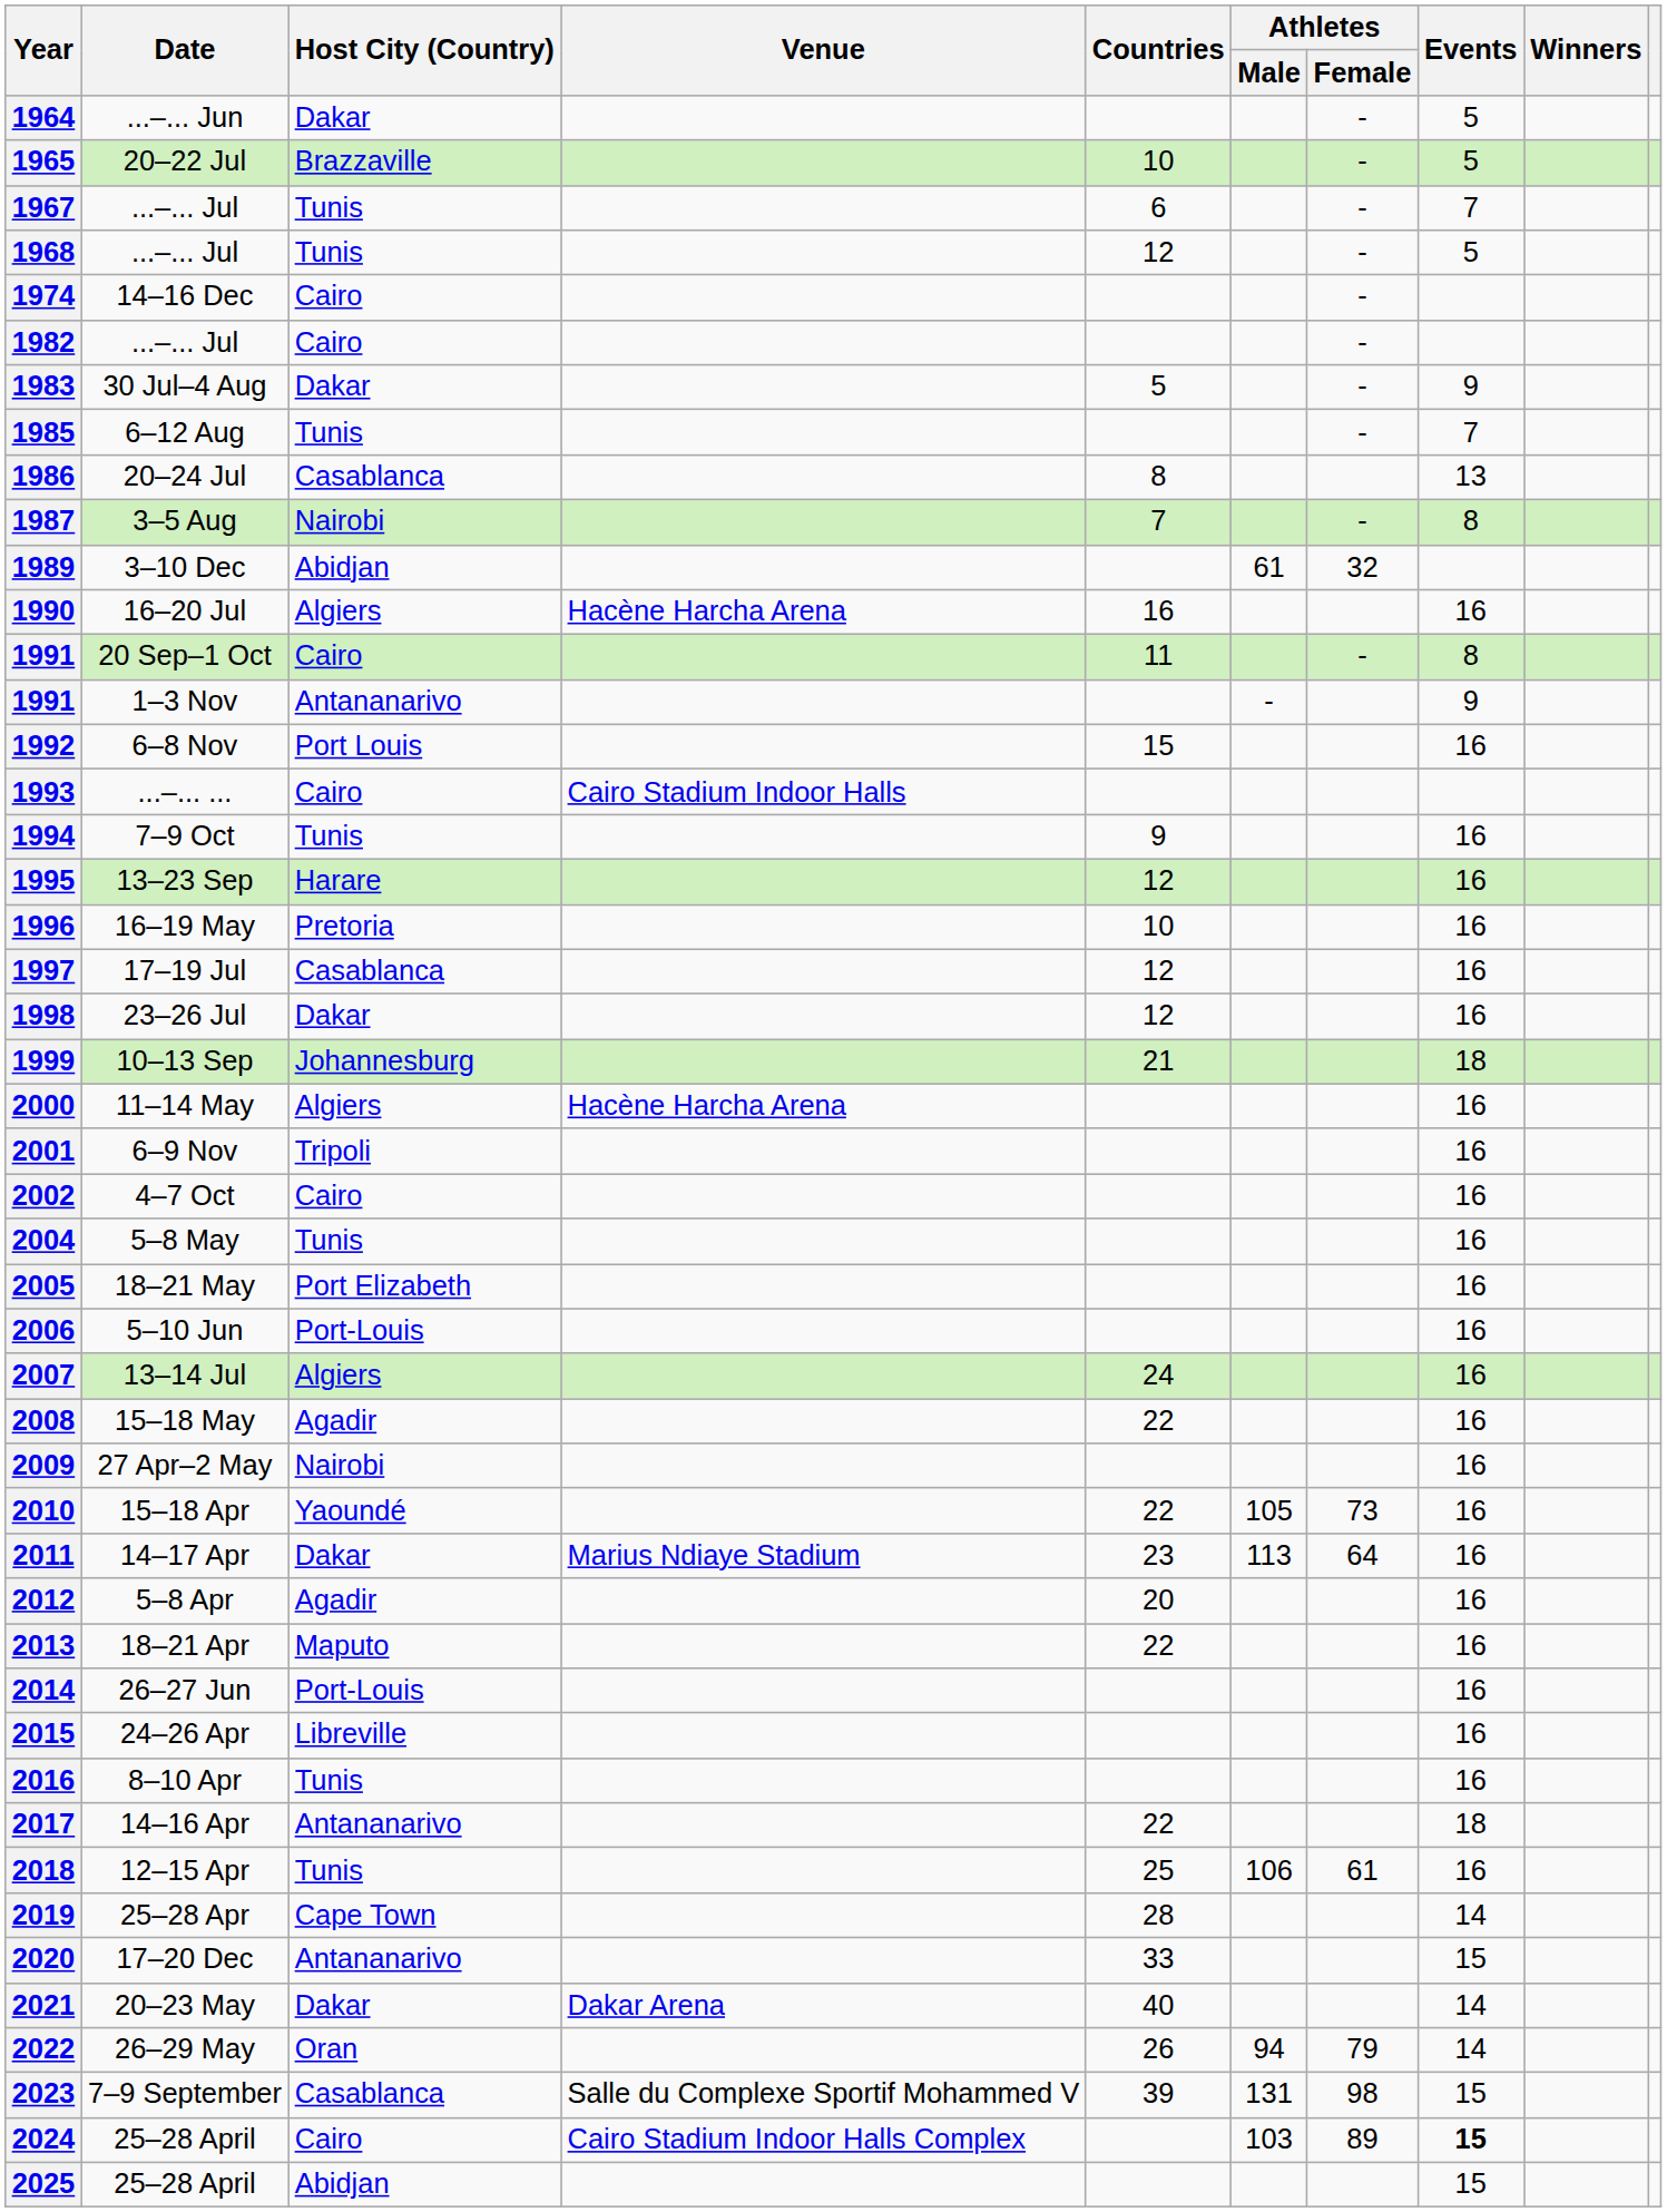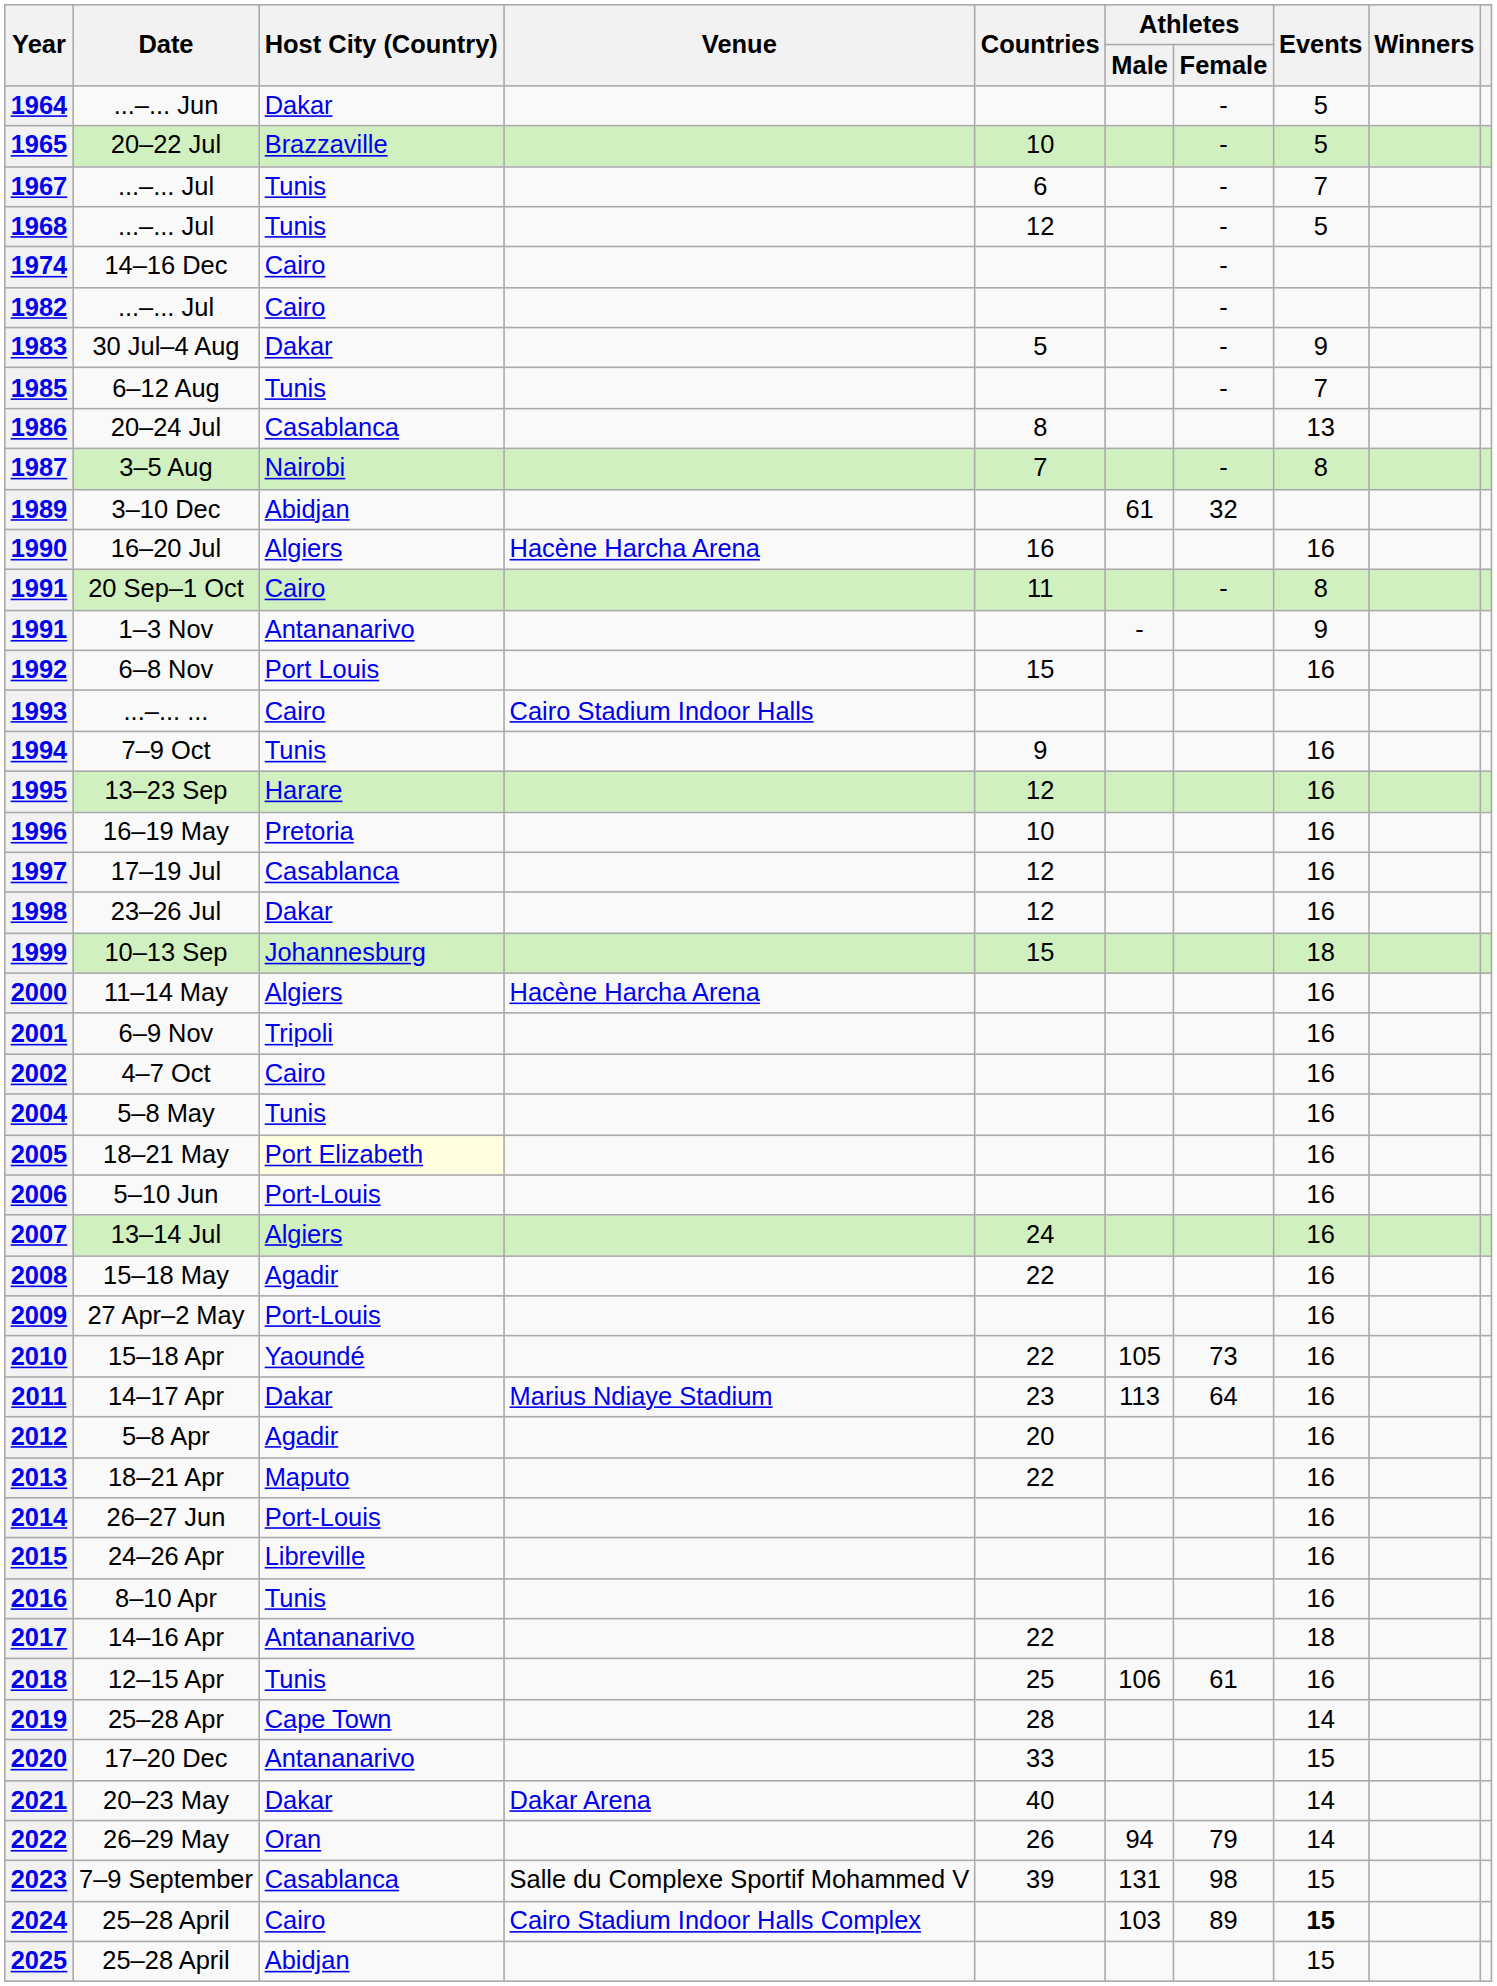1999 | Countries: 21 -> 15
2005 | Host City (Country): no background -> lightyellow background
2009 | Host City (Country): Nairobi -> Port-Louis
